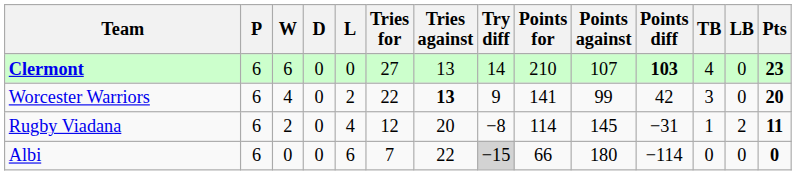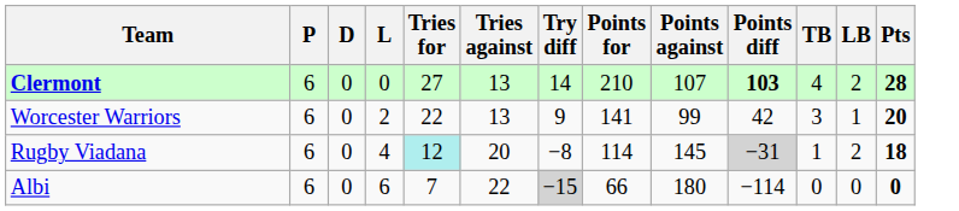- column: W | 6 | 4 | 2 | 0
Clermont | LB: 0 -> 2
Clermont | Pts: 23 -> 28
Worcester Warriors | Tries against: bold -> normal
Worcester Warriors | LB: 0 -> 1
Rugby Viadana | Tries for: no background -> paleturquoise background
Rugby Viadana | Points diff: no background -> lightgrey background
Rugby Viadana | Pts: 11 -> 18
